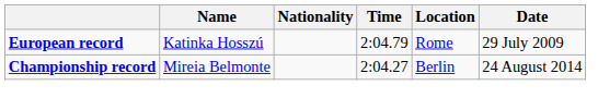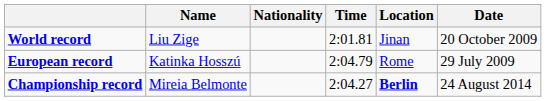+ row: World record | Liu Zige | 2:01.81 | Jinan | 20 October 2009
Championship record | Location: normal -> bold
